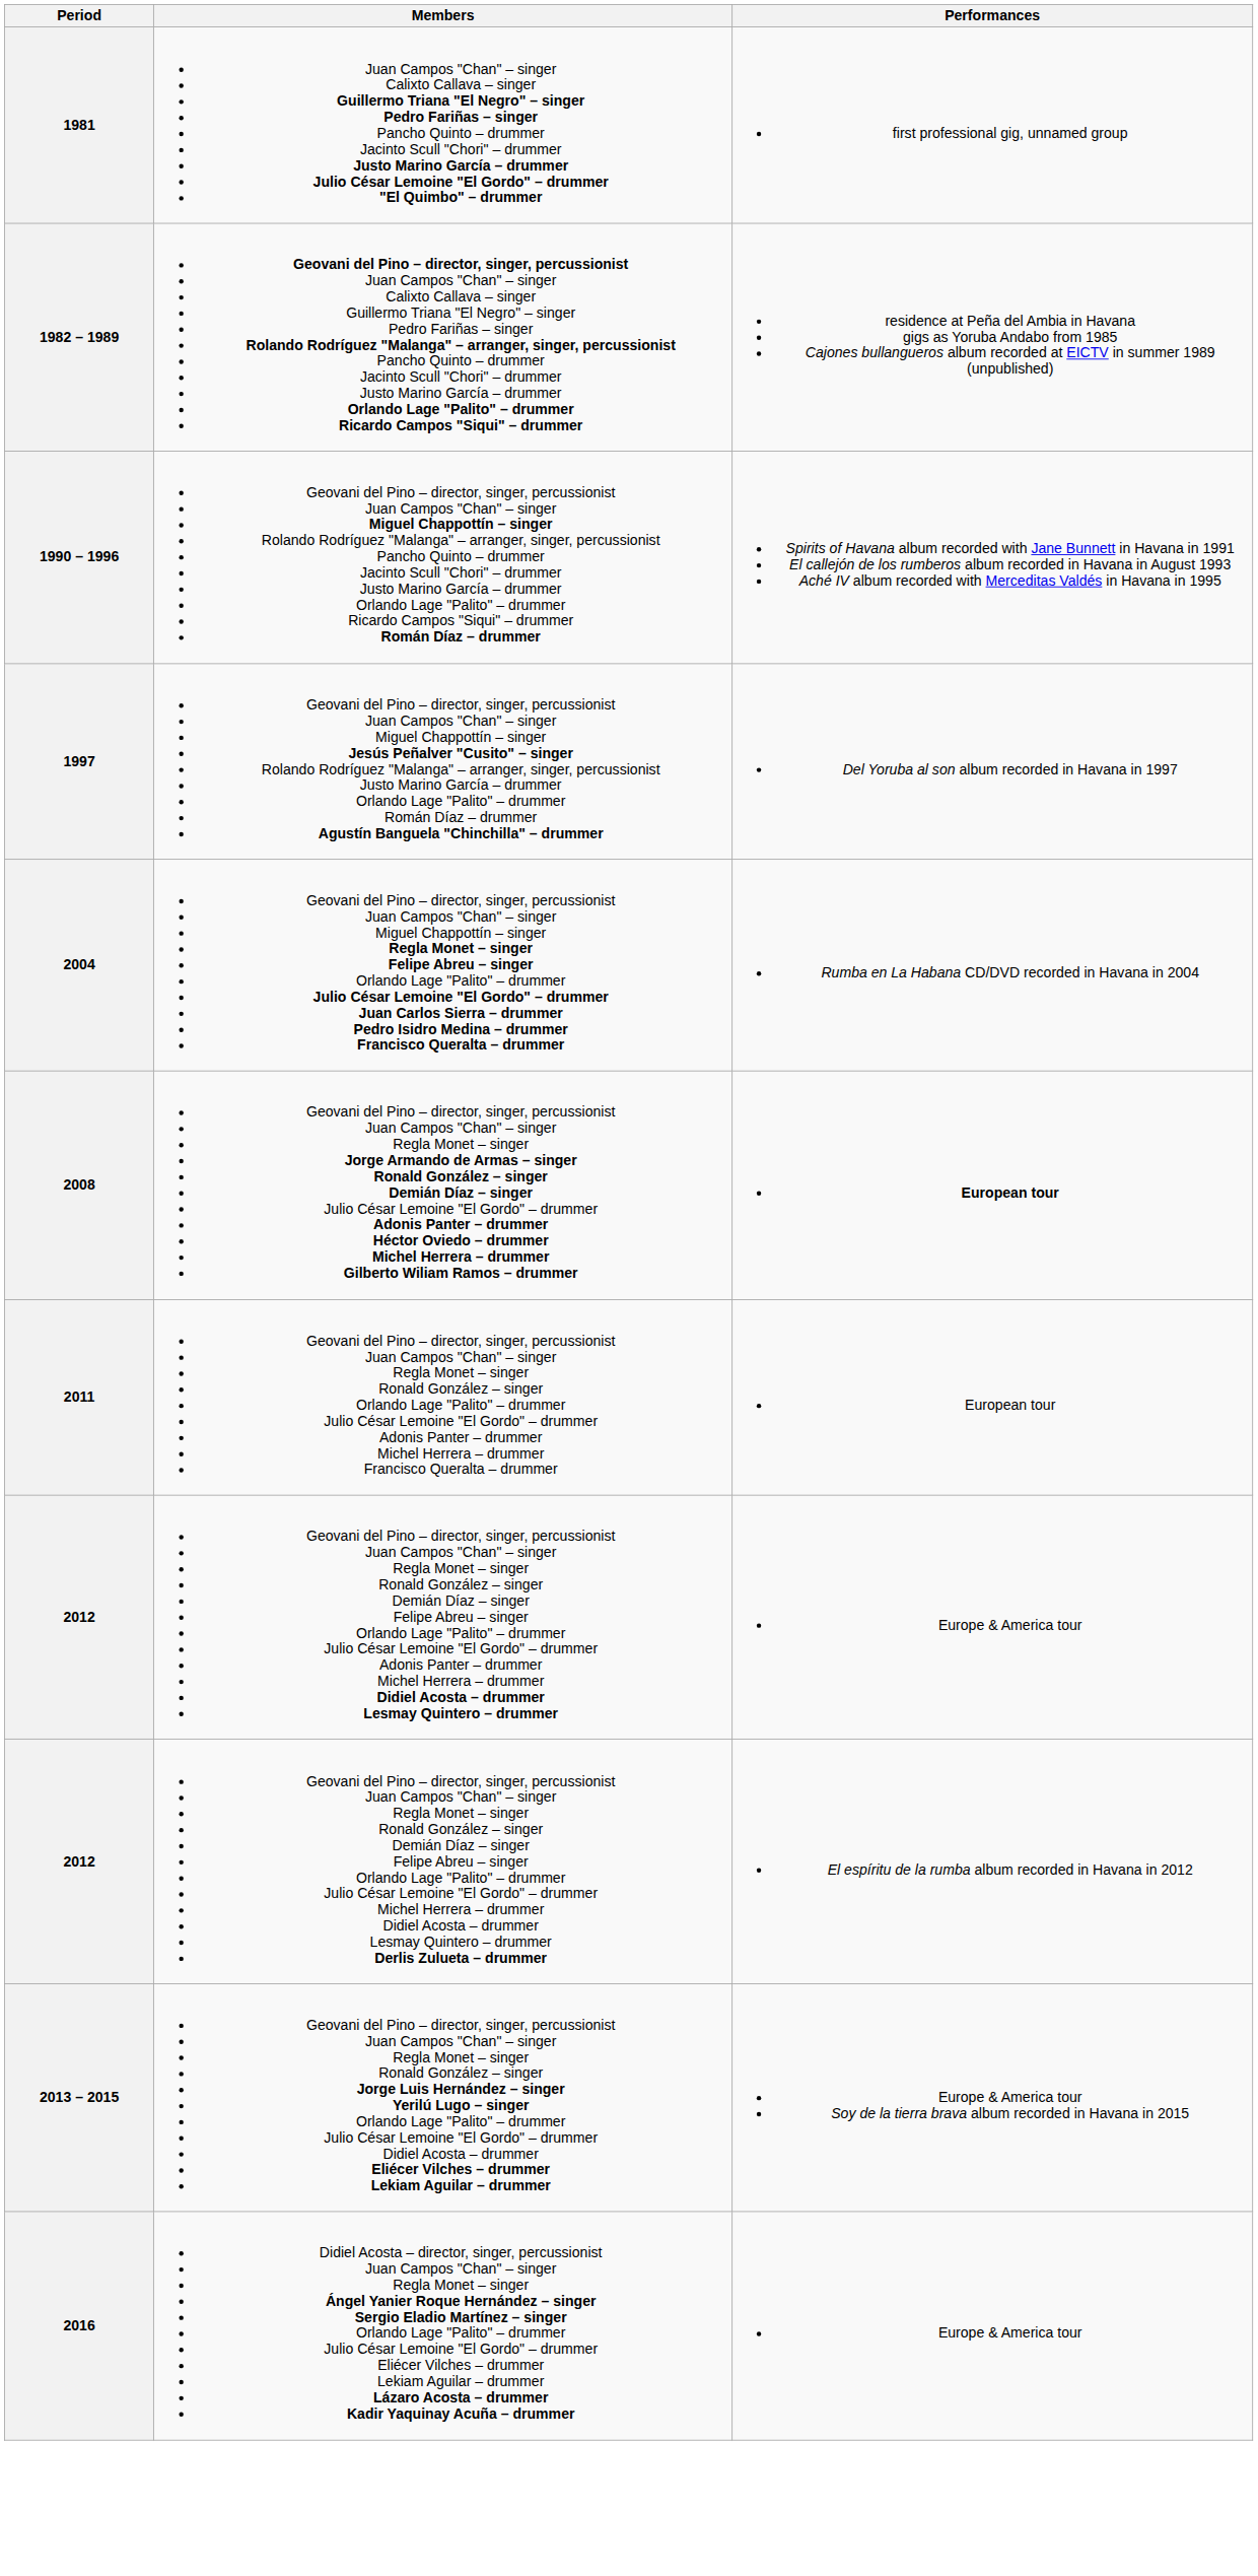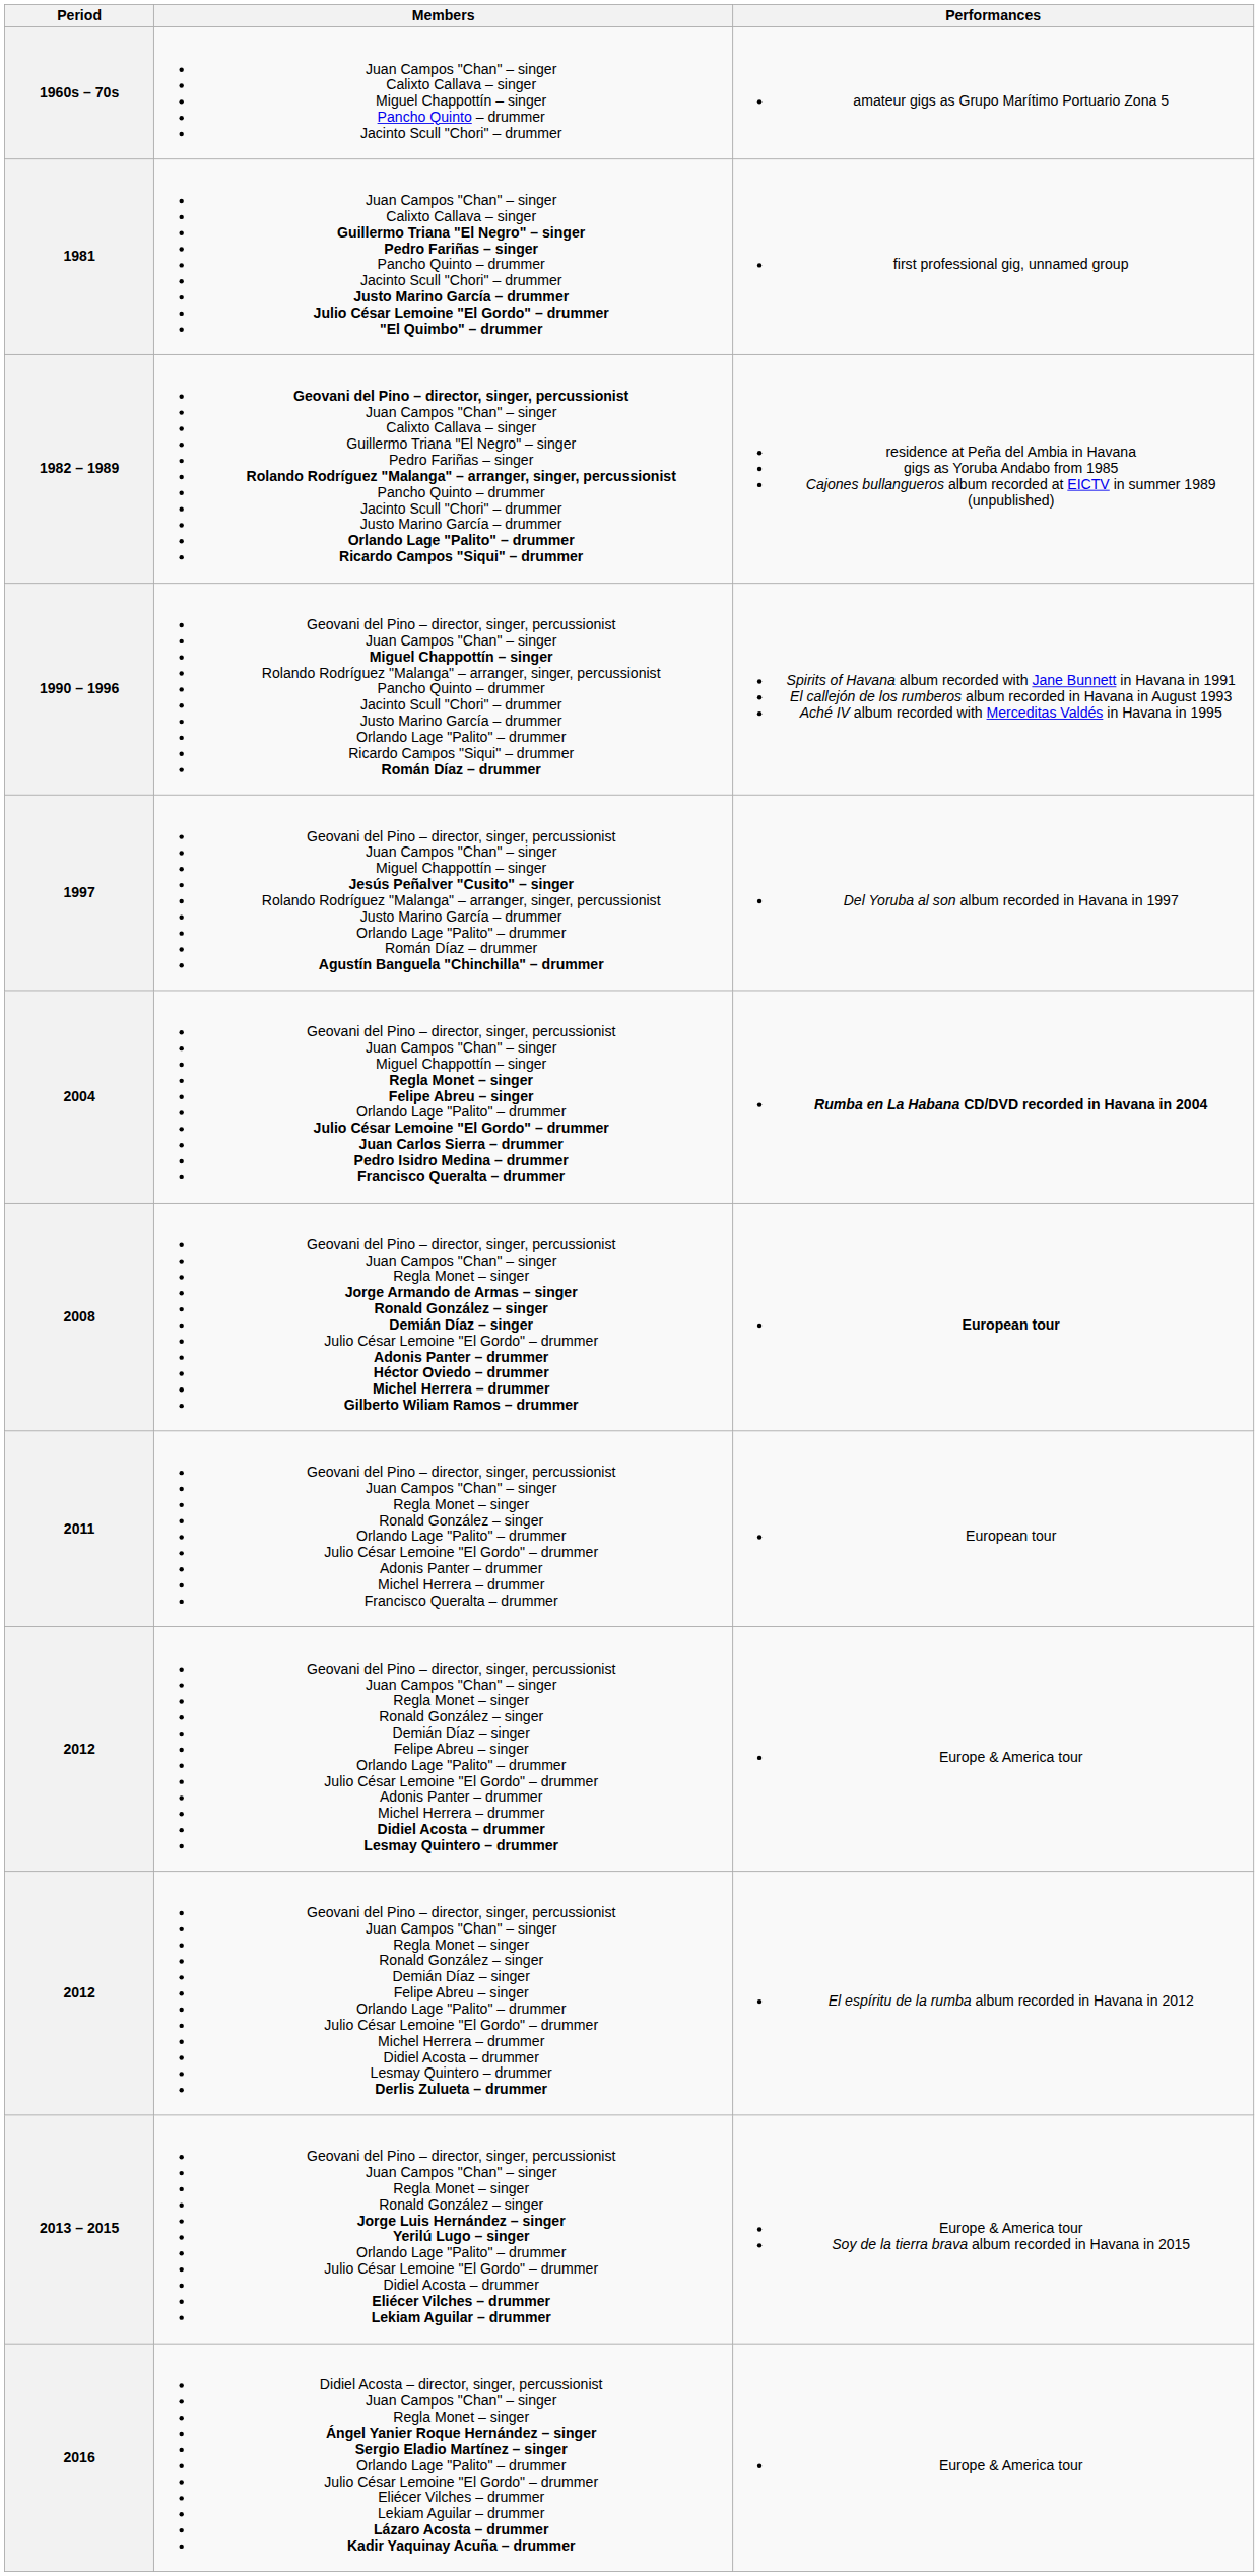+ row: 1960s – 70s | Juan Campos "Chan" – singer Calixto Callava – singer Miguel Chappottín – singer Pancho Quinto – drummer Jacinto Scull "Chori" – drummer | amateur gigs as Grupo Marítimo Portuario Zona 5
2004 | Performances: normal -> bold
